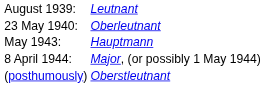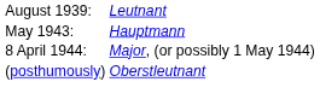- row: 23 May 1940: | Oberleutnant
